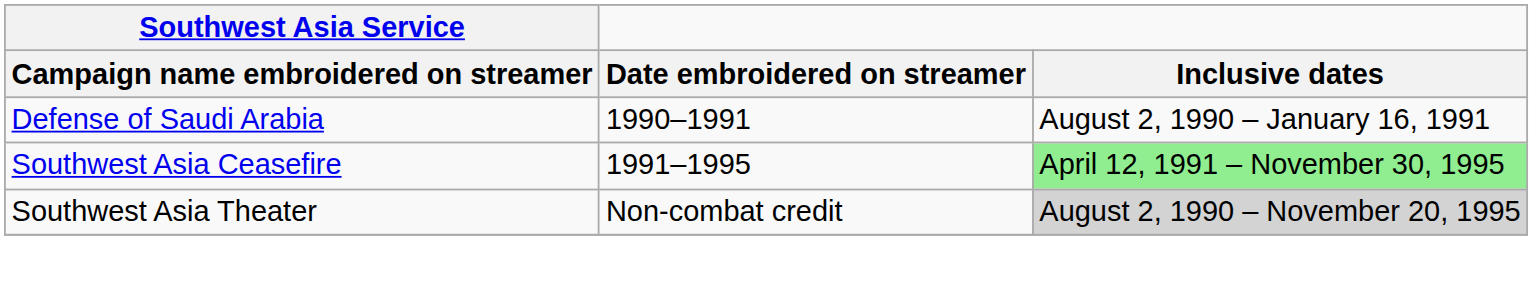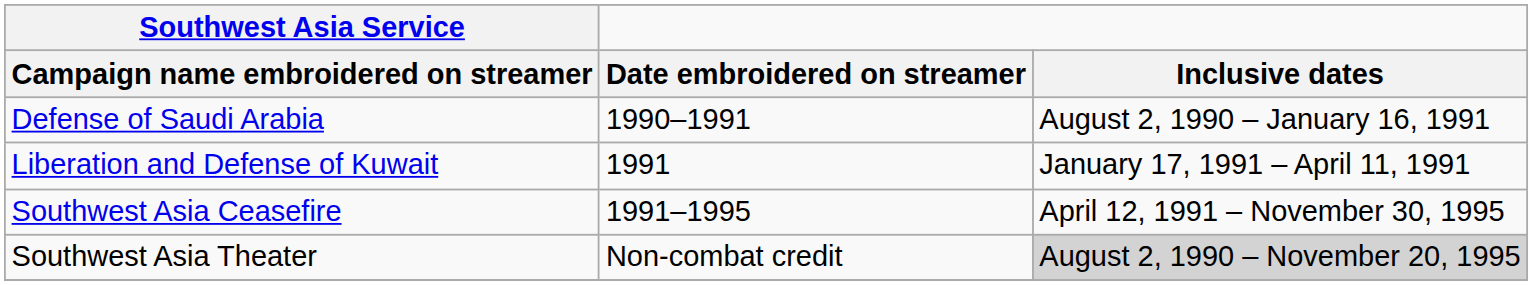+ row: Liberation and Defense of Kuwait | 1991 | January 17, 1991 – April 11, 1991
Southwest Asia Ceasefire | Inclusive dates: lightgreen background -> no background
